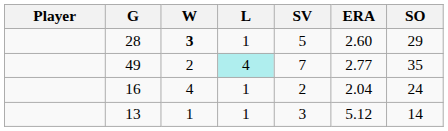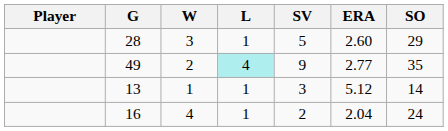28 | W: bold -> normal
49 | SV: 7 -> 9
rows swapped: 16 <-> 13
